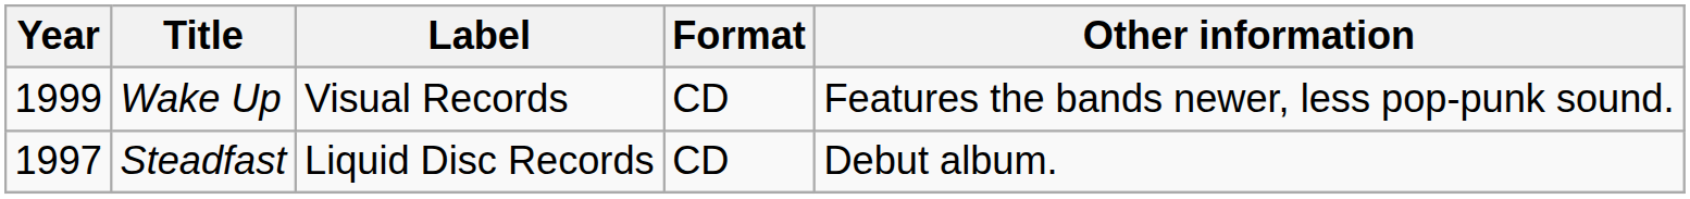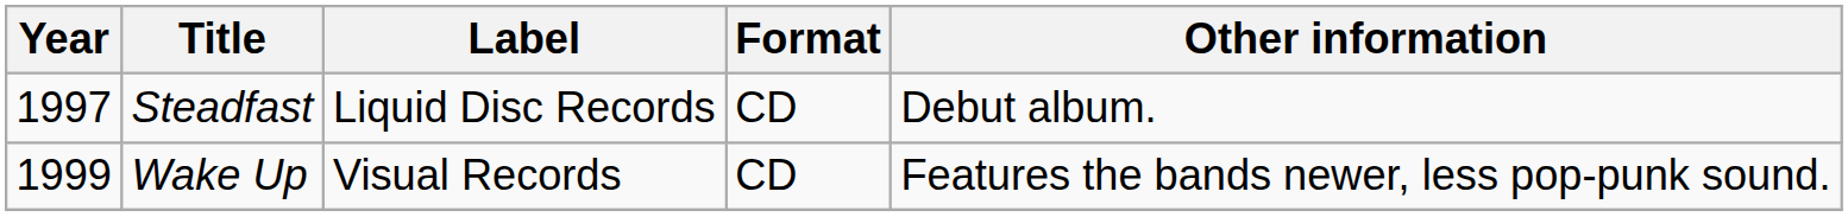rows swapped: Steadfast <-> Wake Up
